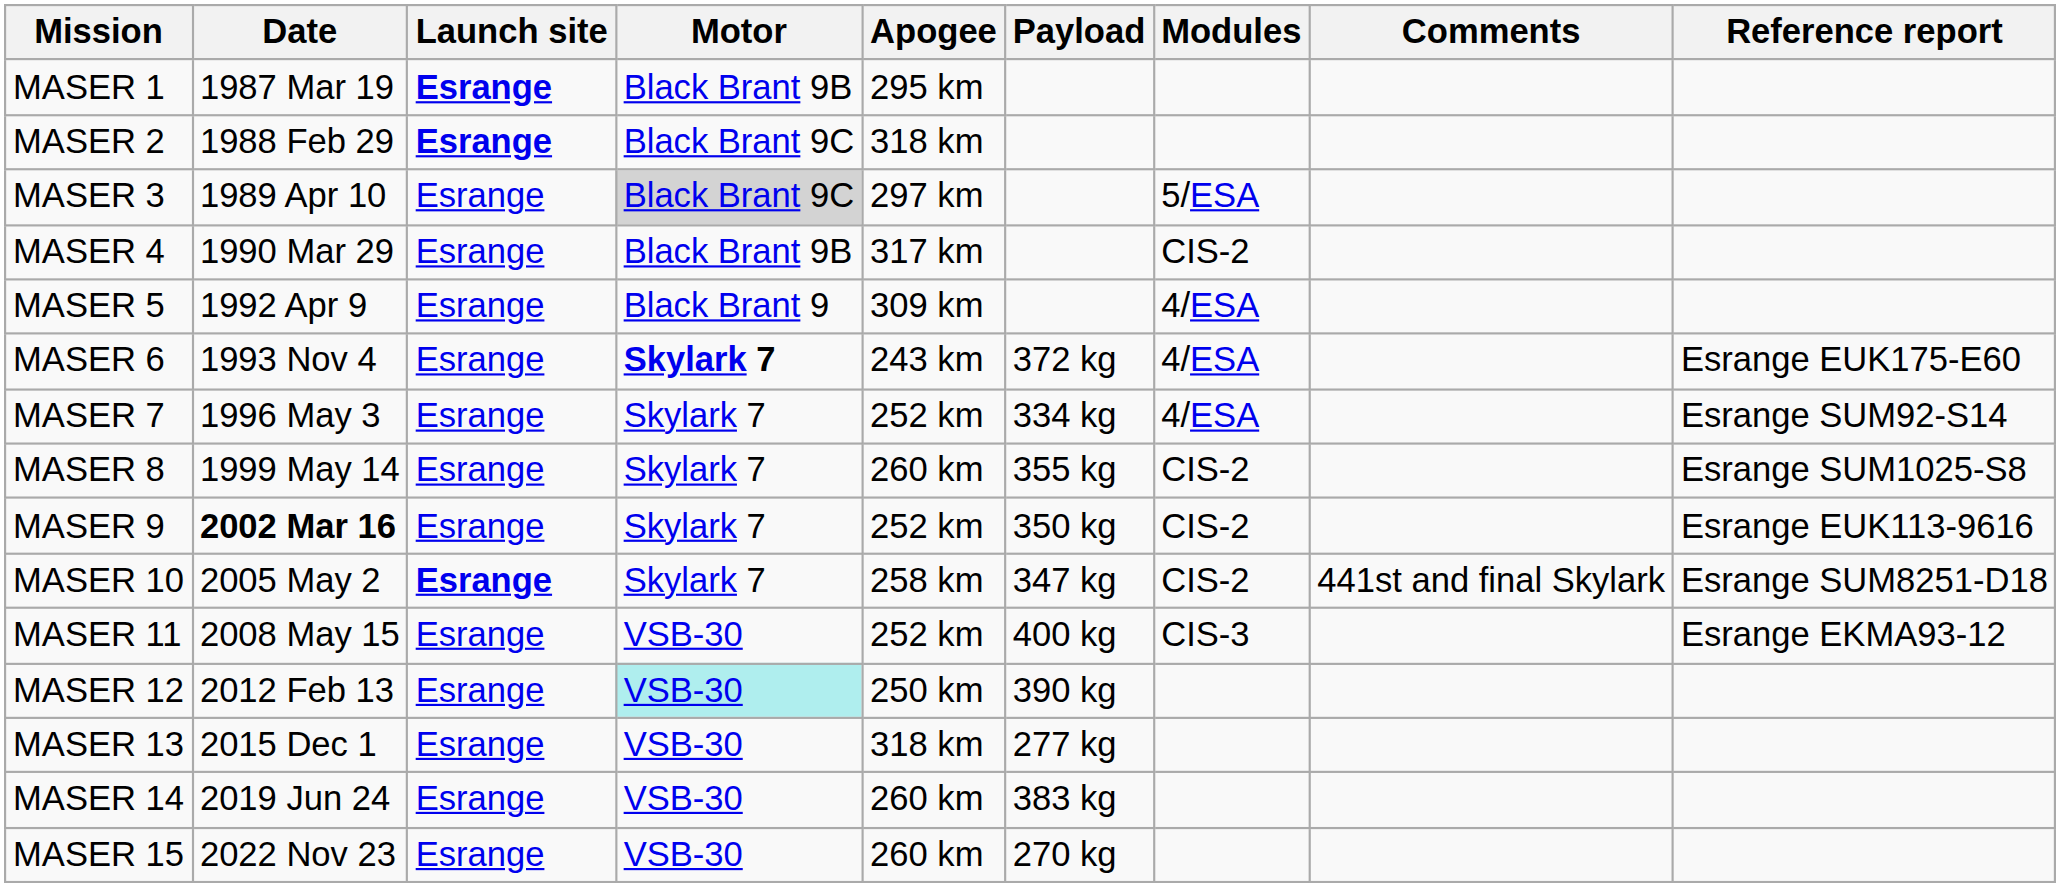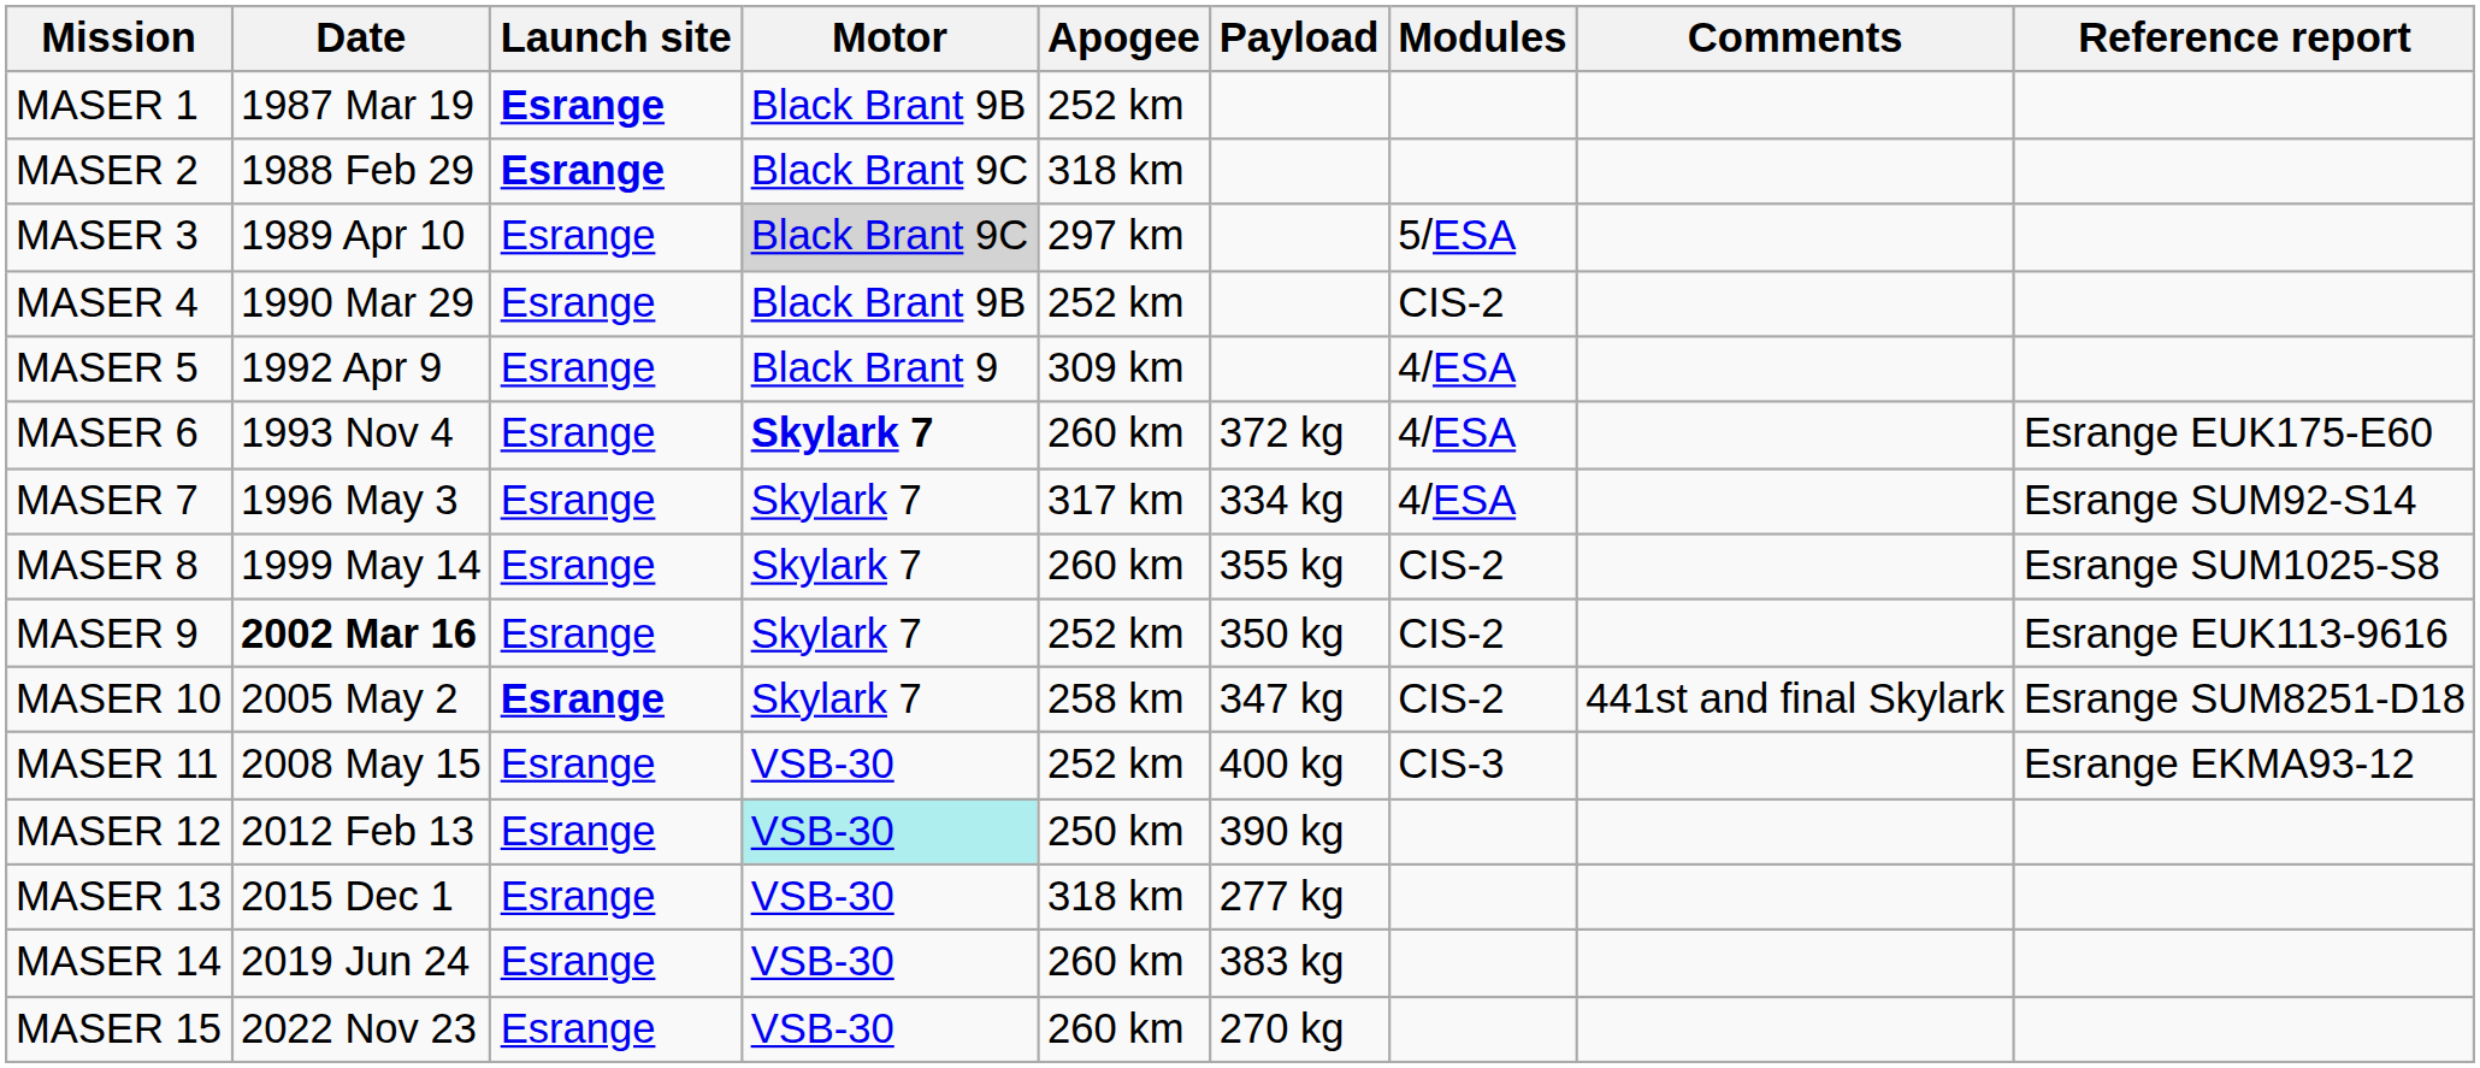MASER 1 | Apogee: 295 km -> 252 km
MASER 4 | Apogee: 317 km -> 252 km
MASER 6 | Apogee: 243 km -> 260 km
MASER 7 | Apogee: 252 km -> 317 km
